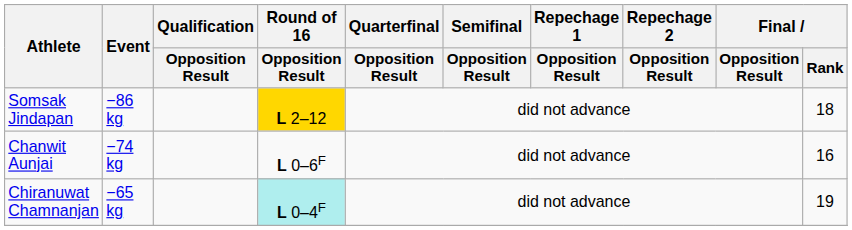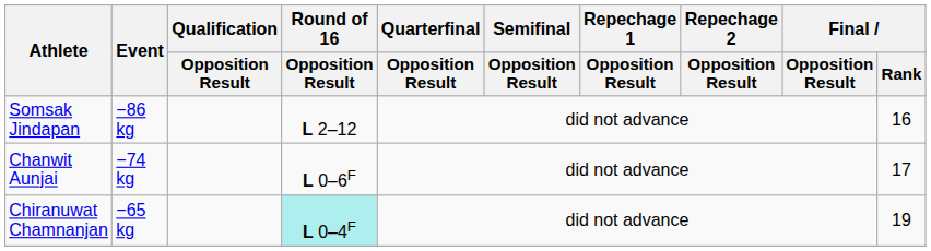Somsak Jindapan | Round of 16 / Opposition Result: gold background -> no background
Somsak Jindapan | Final / Rank: 18 -> 16
Chanwit Aunjai | Final / Rank: 16 -> 17
